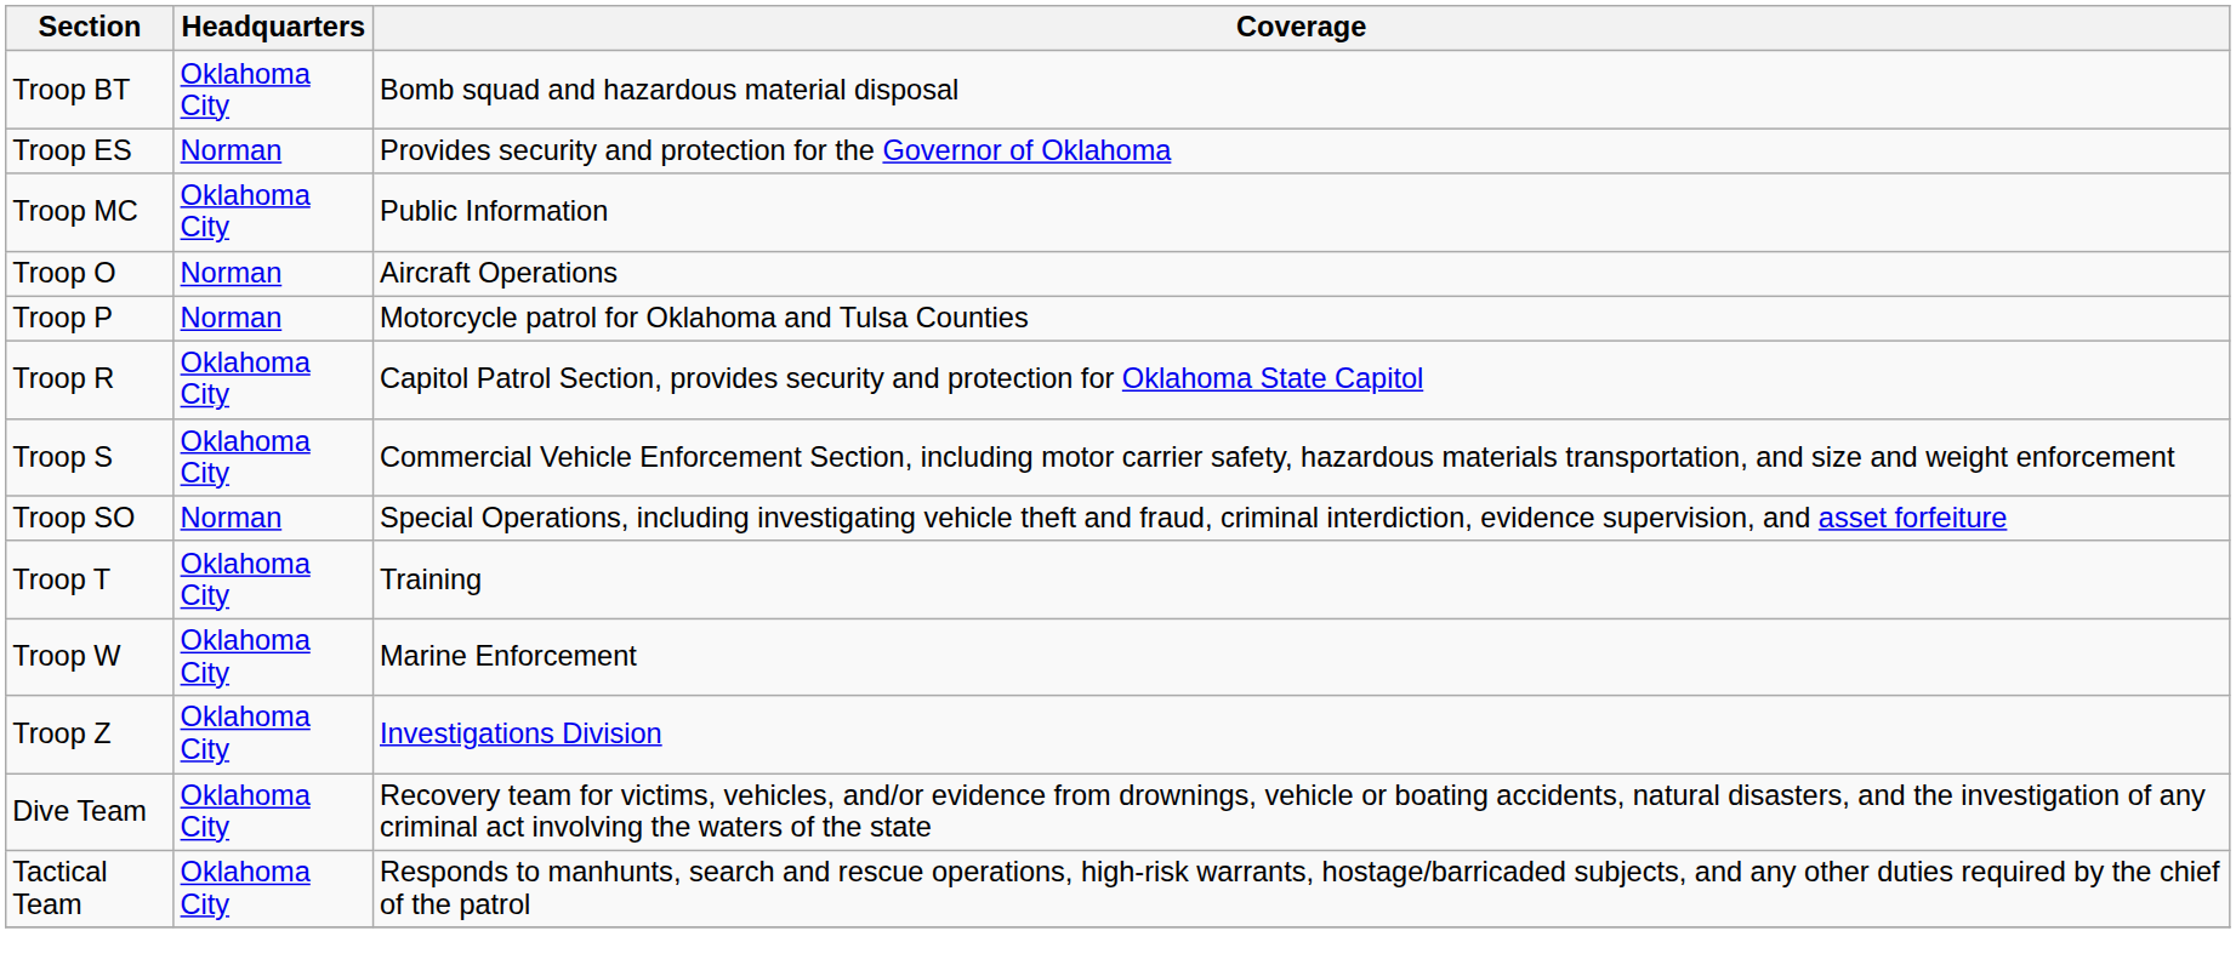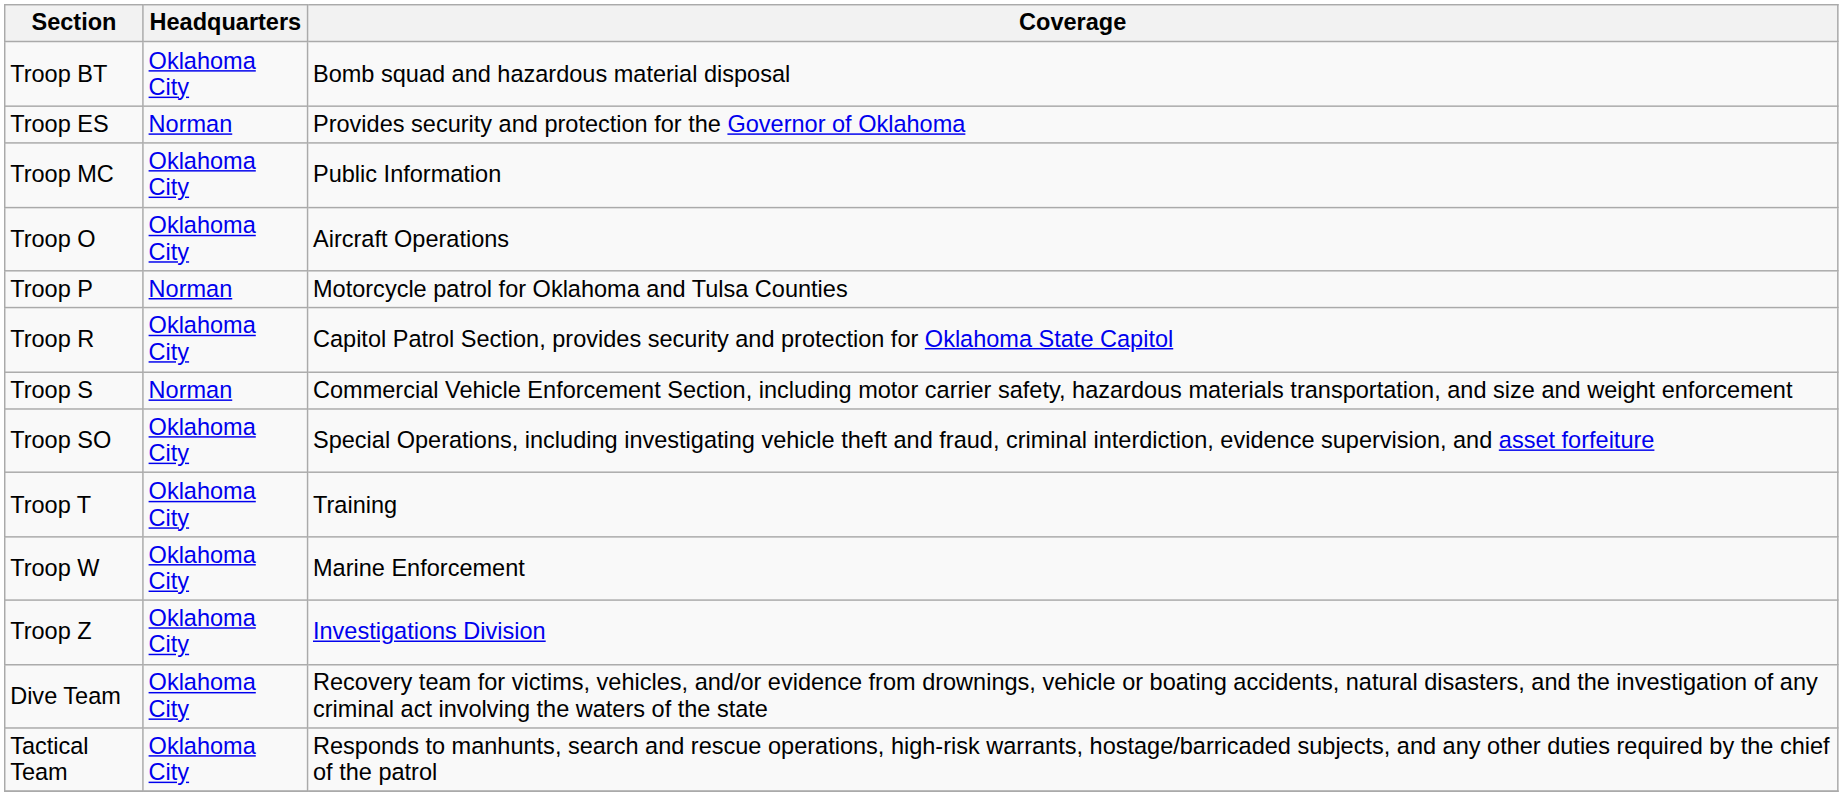Troop O | Headquarters: Norman -> Oklahoma City
Troop S | Headquarters: Oklahoma City -> Norman
Troop SO | Headquarters: Norman -> Oklahoma City
